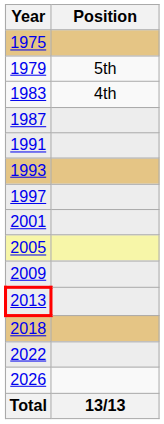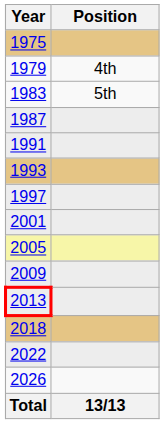1979 | Position: 5th -> 4th
1983 | Position: 4th -> 5th
